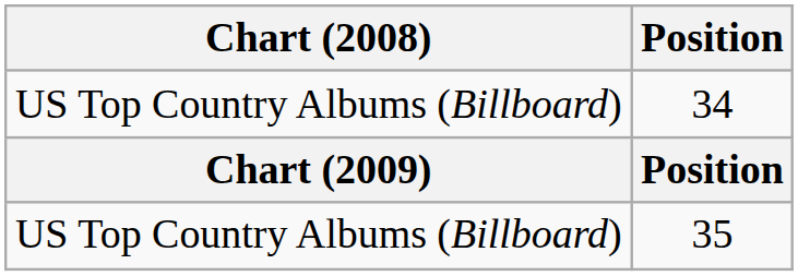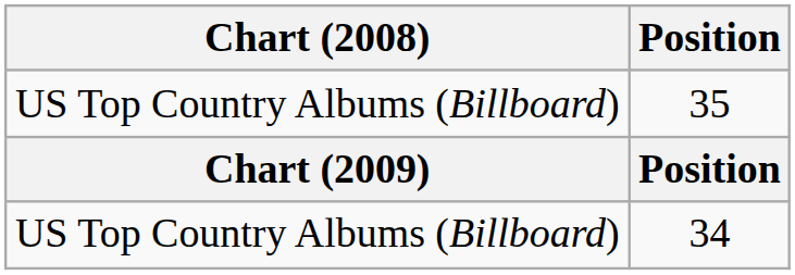rows swapped: 35 <-> 34
